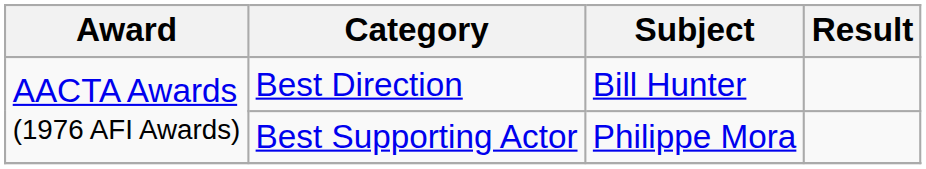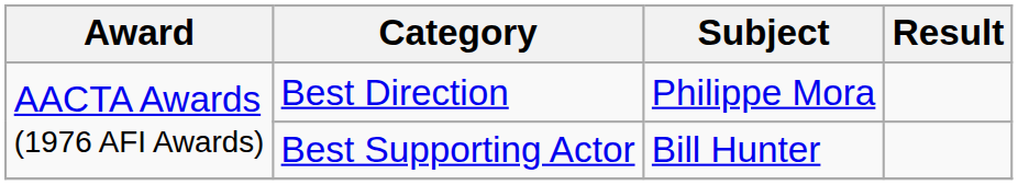Best Direction | Subject: Bill Hunter -> Philippe Mora
Best Supporting Actor | Subject: Philippe Mora -> Bill Hunter
